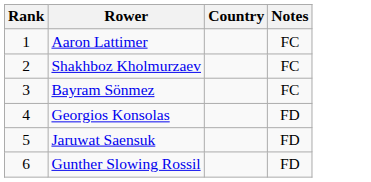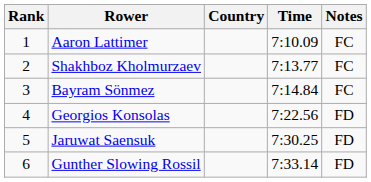+ column: Time | 7:10.09 | 7:13.77 | 7:14.84 | 7:22.56 | 7:30.25 | 7:33.14
